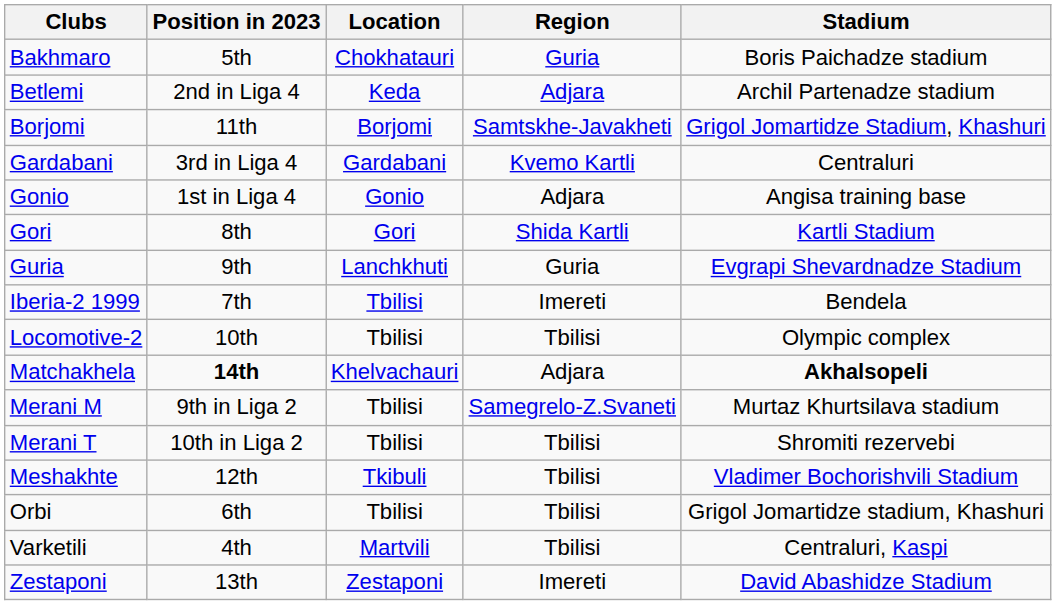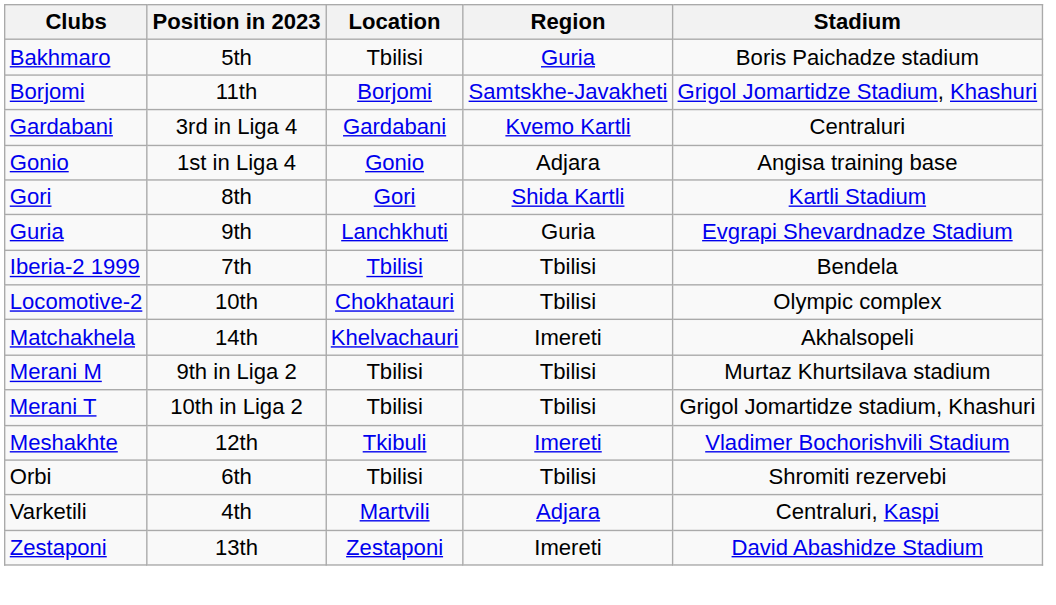Bakhmaro | Location: Chokhatauri -> Tbilisi
- row: Betlemi | 2nd in Liga 4 | Keda | Adjara | Archil Partenadze stadium
Iberia-2 1999 | Region: Imereti -> Tbilisi
Locomotive-2 | Location: Tbilisi -> Chokhatauri
Matchakhela | Position in 2023: bold -> normal
Matchakhela | Region: Adjara -> Imereti
Matchakhela | Stadium: bold -> normal
Merani M | Region: Samegrelo-Z.Svaneti -> Tbilisi
Merani T | Stadium: Shromiti rezervebi -> Grigol Jomartidze stadium, Khashuri
Meshakhte | Region: Tbilisi -> Imereti
Orbi | Stadium: Grigol Jomartidze stadium, Khashuri -> Shromiti rezervebi
Varketili | Region: Tbilisi -> Adjara
